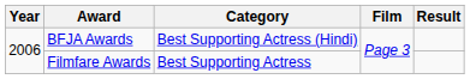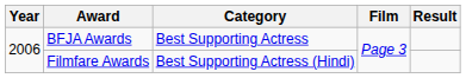BFJA Awards | Category: Best Supporting Actress (Hindi) -> Best Supporting Actress
Filmfare Awards | Category: Best Supporting Actress -> Best Supporting Actress (Hindi)
